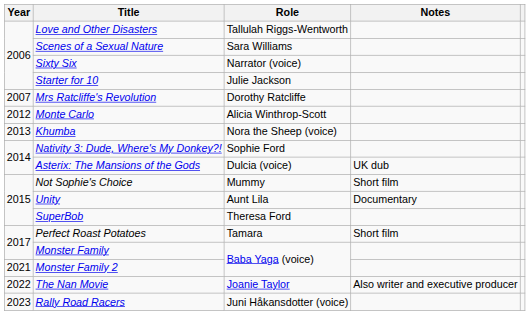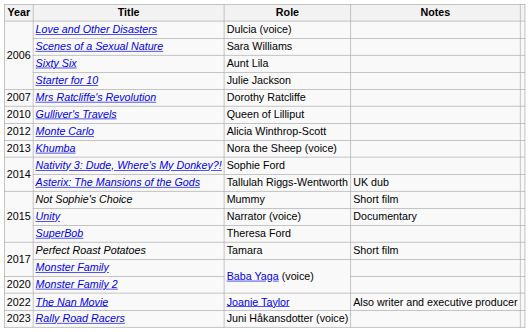Love and Other Disasters | Role: Tallulah Riggs-Wentworth -> Dulcia (voice)
Sixty Six | Role: Narrator (voice) -> Aunt Lila
+ row: 2010 | Gulliver's Travels | Queen of Lilliput
Asterix: The Mansions of the Gods | Role: Dulcia (voice) -> Tallulah Riggs-Wentworth
Unity | Role: Aunt Lila -> Narrator (voice)
Monster Family 2 | Year: 2021 -> 2020
